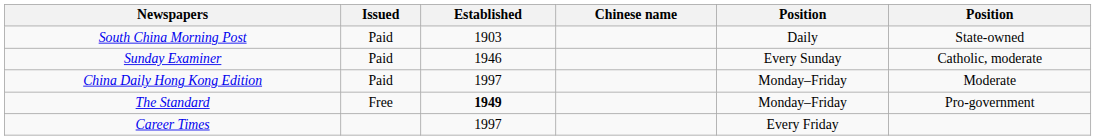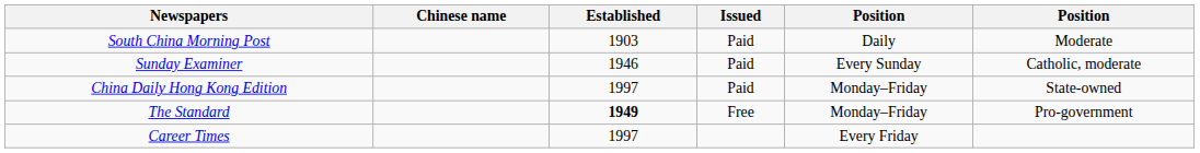columns swapped: Chinese name <-> Issued
South China Morning Post | column 6: State-owned -> Moderate
China Daily Hong Kong Edition | column 6: Moderate -> State-owned
